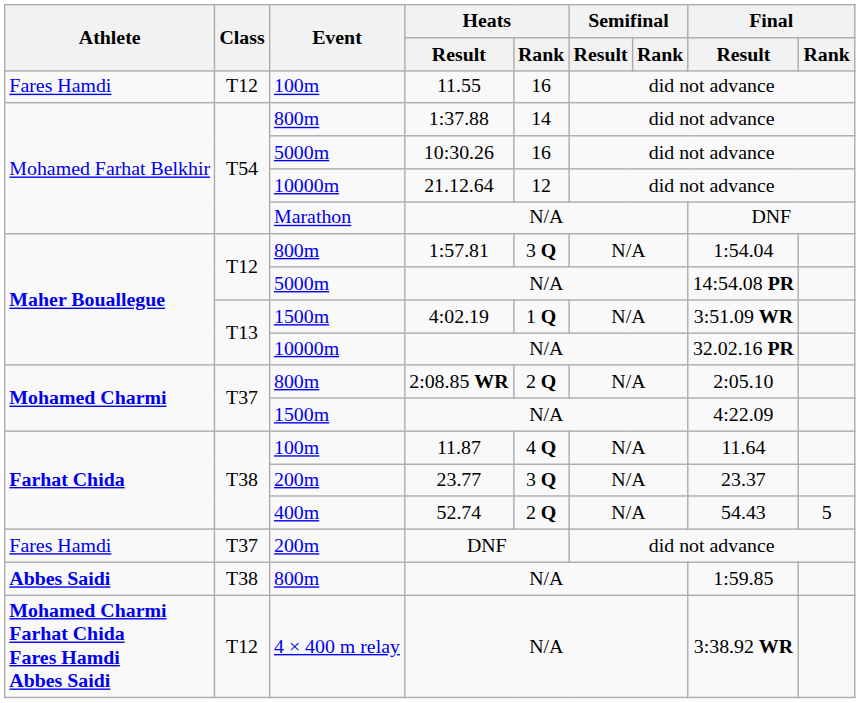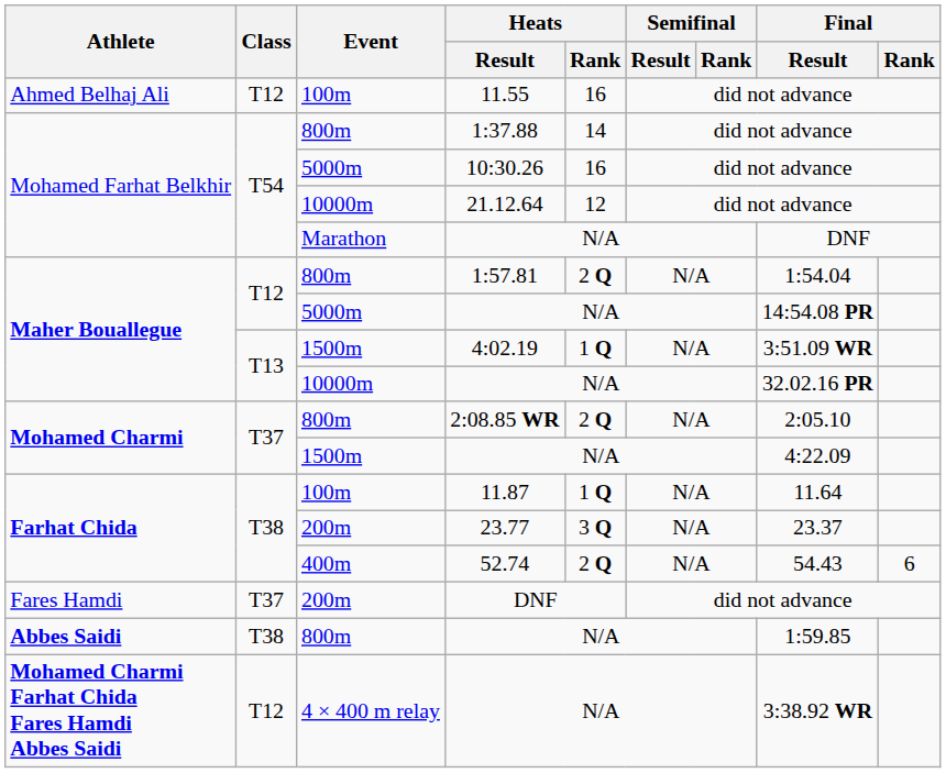11.55 | Athlete: Fares Hamdi -> Ahmed Belhaj Ali
1:57.81 | Heats / Rank: 3 Q -> 2 Q
11.87 | Heats / Rank: 4 Q -> 1 Q
52.74 | Final / Rank: 5 -> 6
